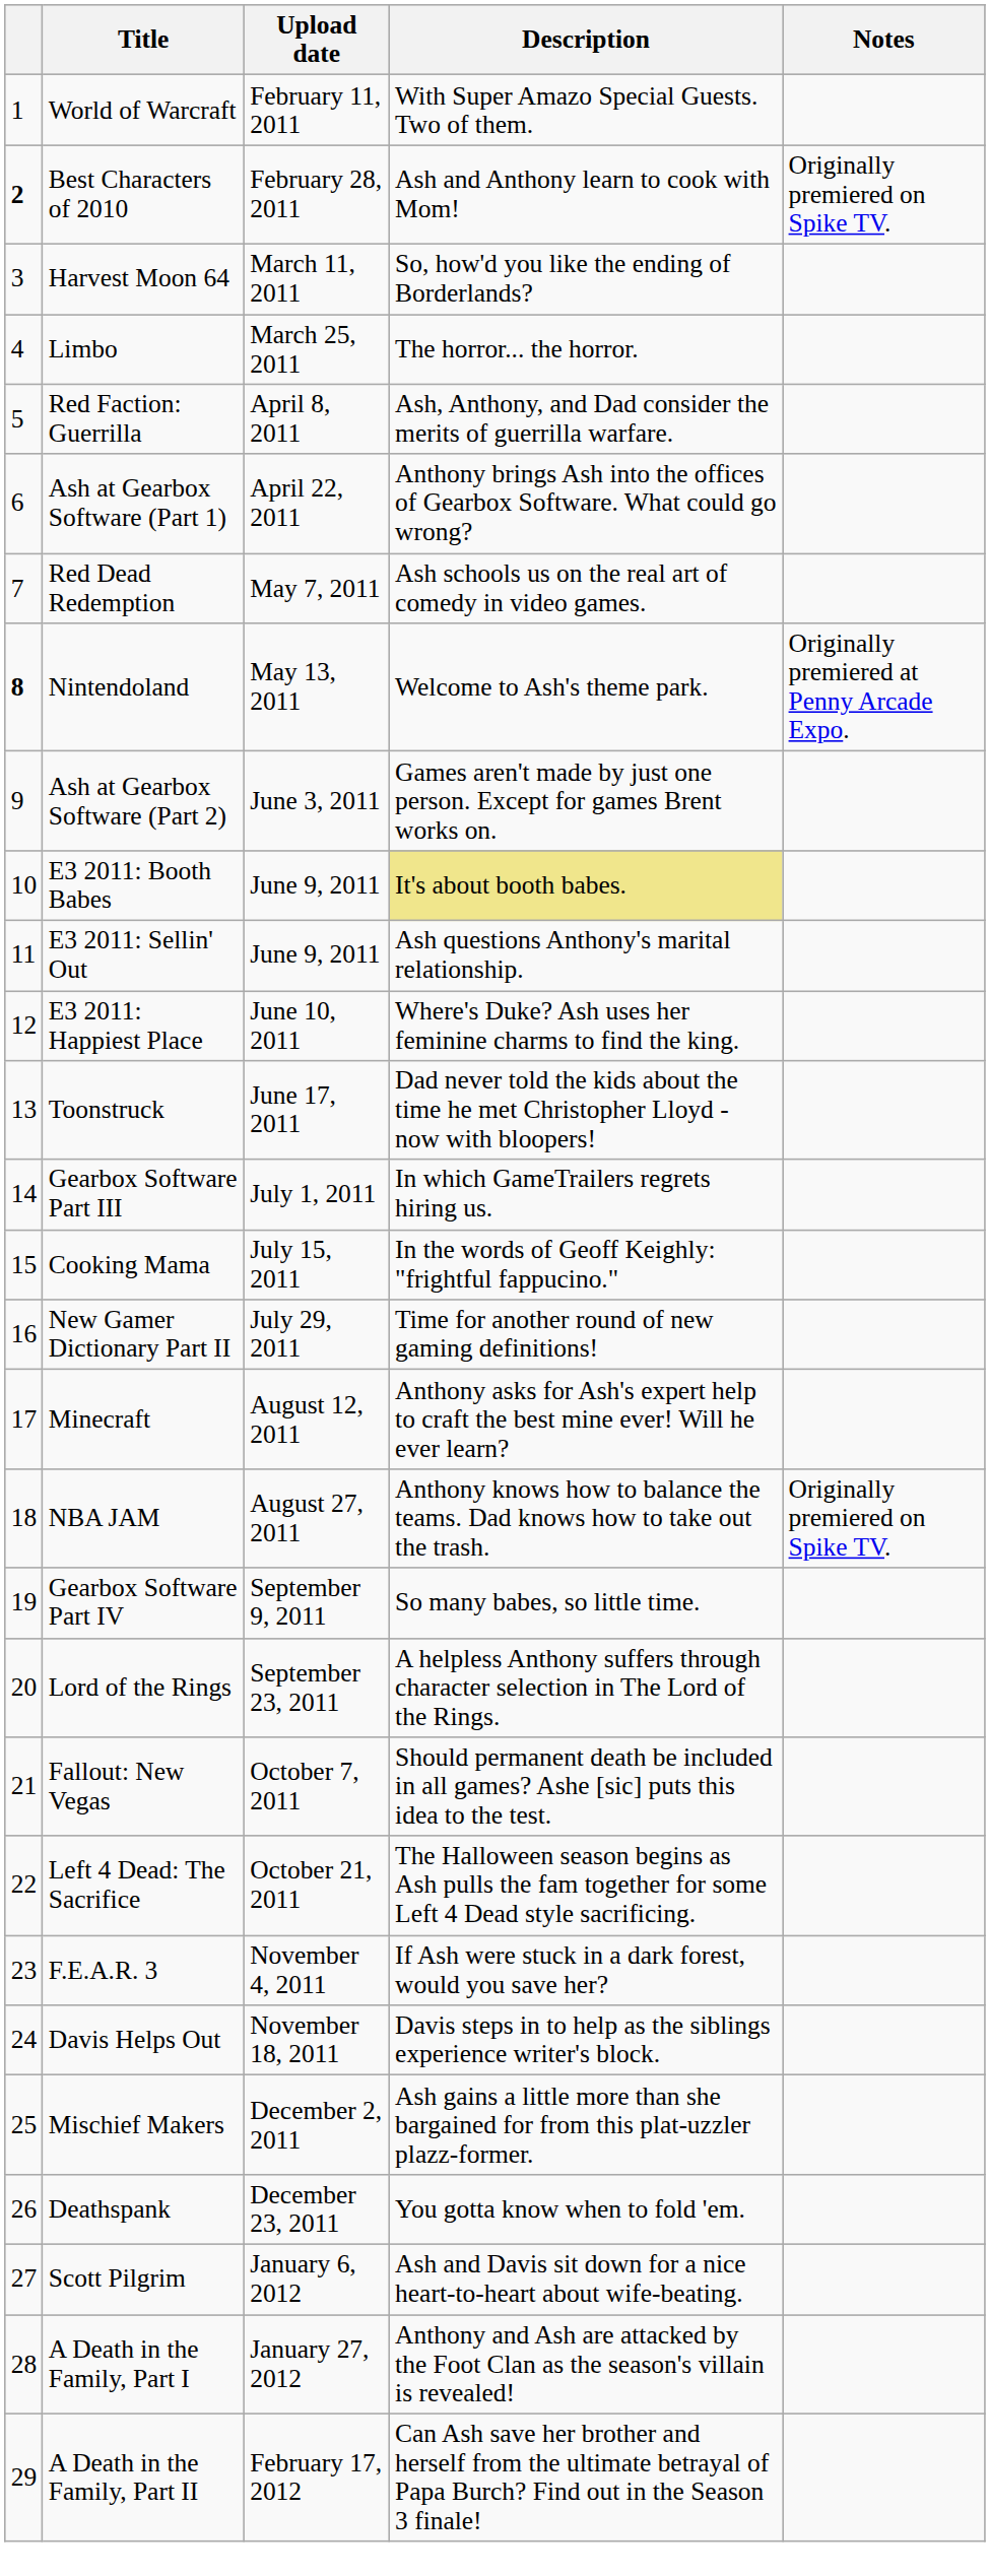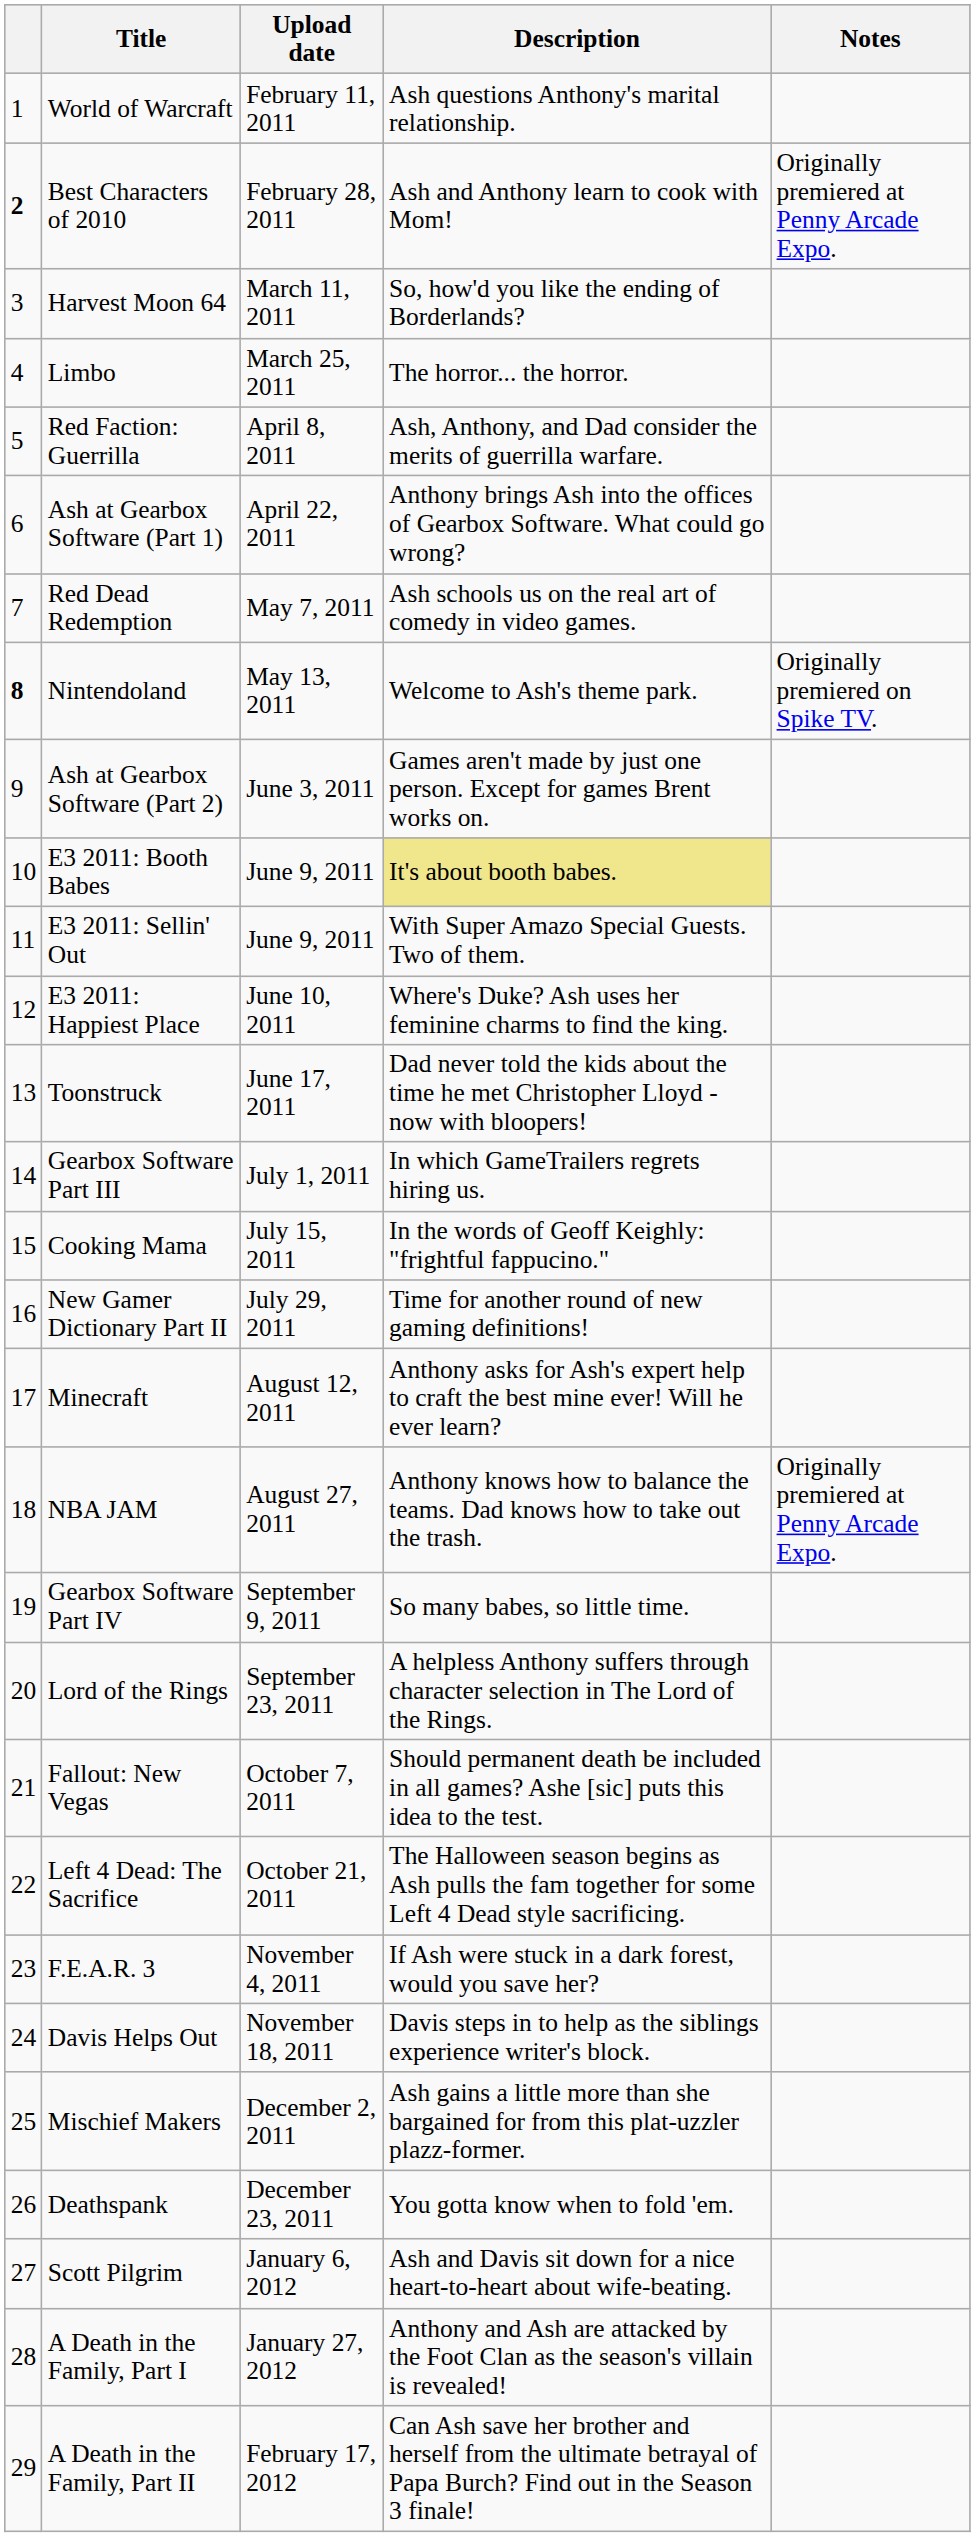World of Warcraft | Description: With Super Amazo Special Guests. Two of them. -> Ash questions Anthony's marital relationship.
Best Characters of 2010 | Notes: Originally premiered on Spike TV. -> Originally premiered at Penny Arcade Expo.
Nintendoland | Notes: Originally premiered at Penny Arcade Expo. -> Originally premiered on Spike TV.
E3 2011: Sellin' Out | Description: Ash questions Anthony's marital relationship. -> With Super Amazo Special Guests. Two of them.
NBA JAM | Notes: Originally premiered on Spike TV. -> Originally premiered at Penny Arcade Expo.
